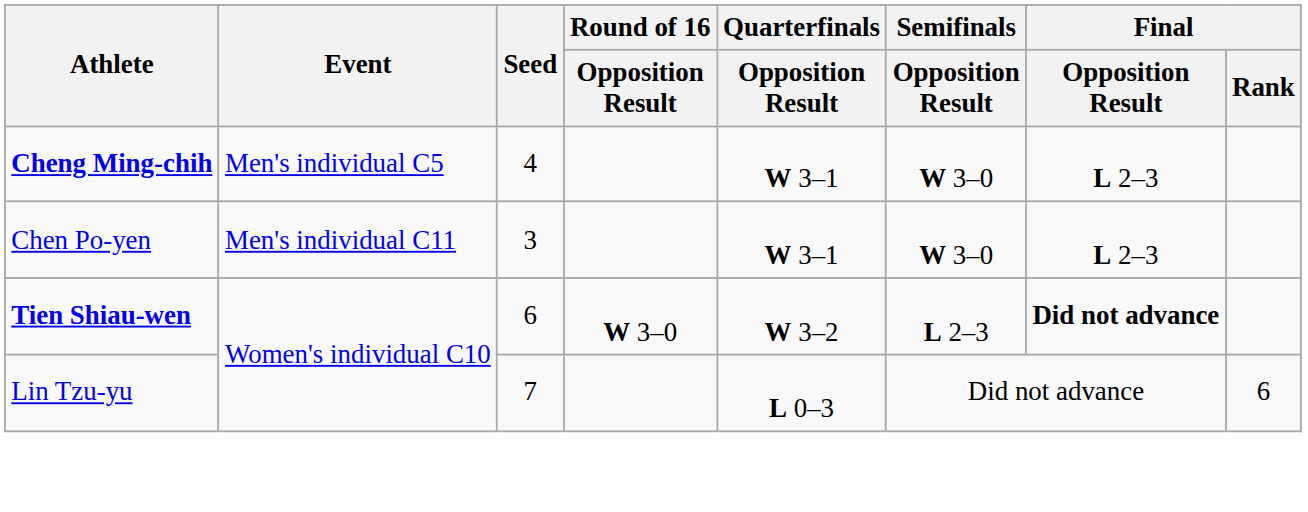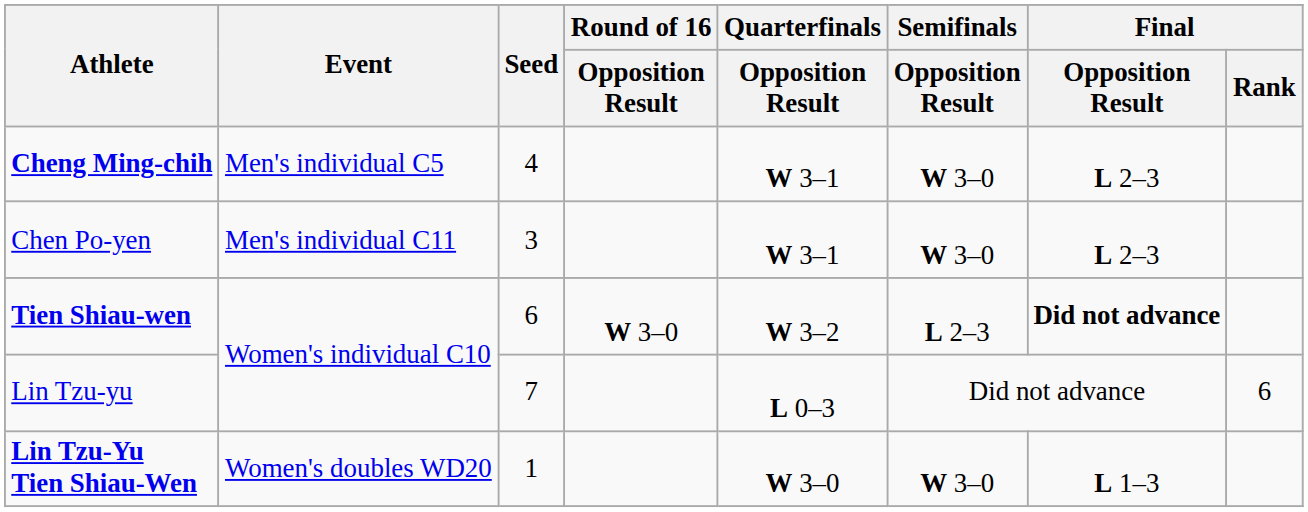+ row: Lin Tzu-Yu Tien Shiau-Wen | Women's doubles WD20 | 1 | W 3–0 | W 3–0 | L 1–3
